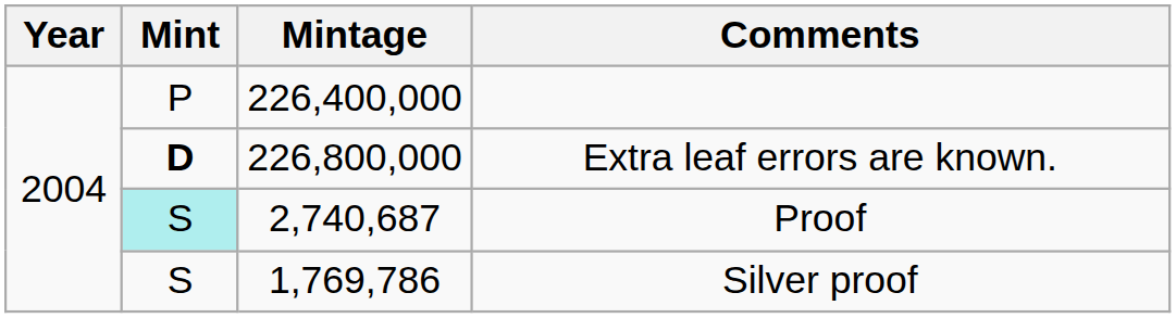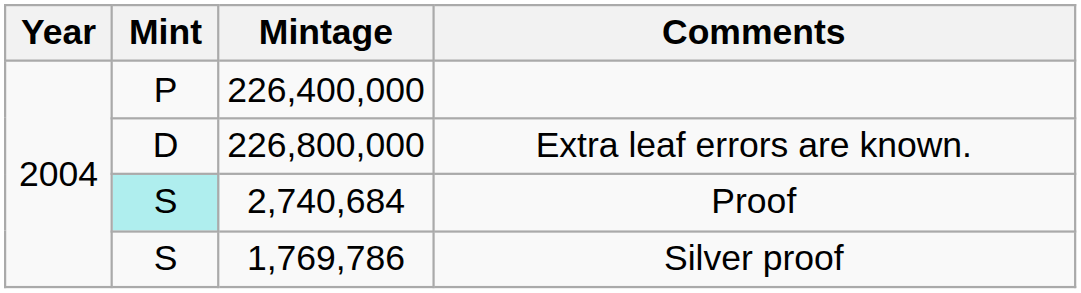Extra leaf errors are known. | Mint: bold -> normal
Proof | Mintage: 2,740,687 -> 2,740,684
